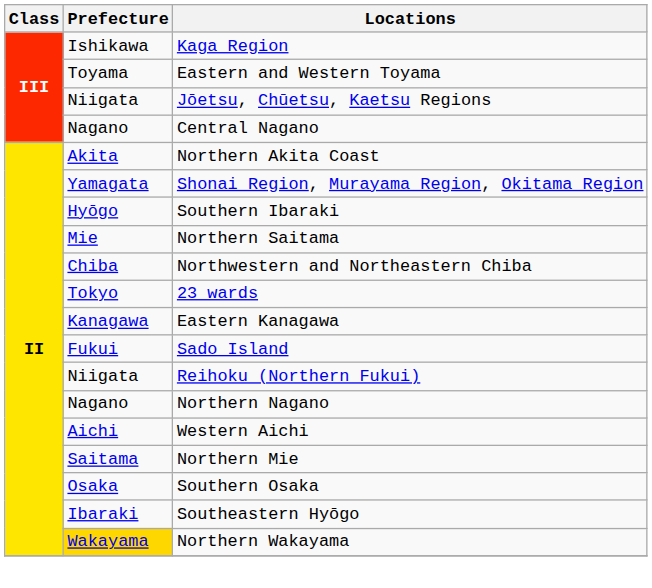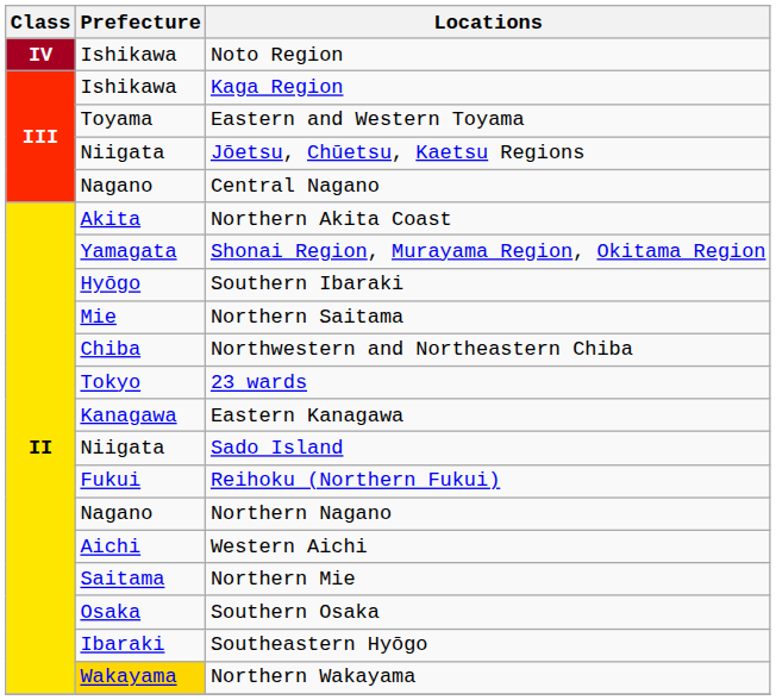+ row: IV | Ishikawa | Noto Region
Sado Island | Prefecture: Fukui -> Niigata
Reihoku (Northern Fukui) | Prefecture: Niigata -> Fukui
